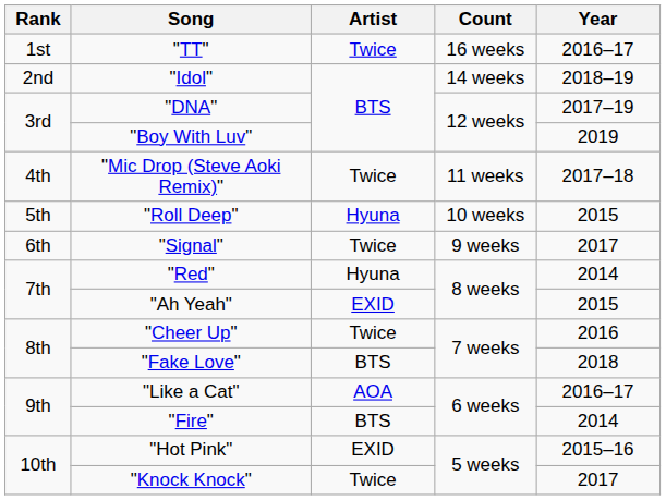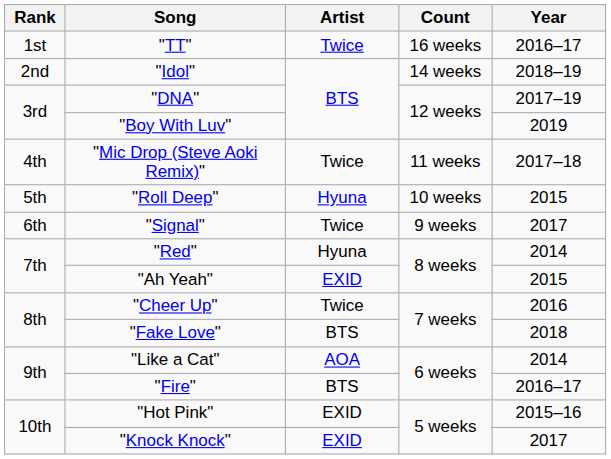"Like a Cat" | Year: 2016–17 -> 2014
"Fire" | Year: 2014 -> 2016–17
"Knock Knock" | Artist: Twice -> EXID
